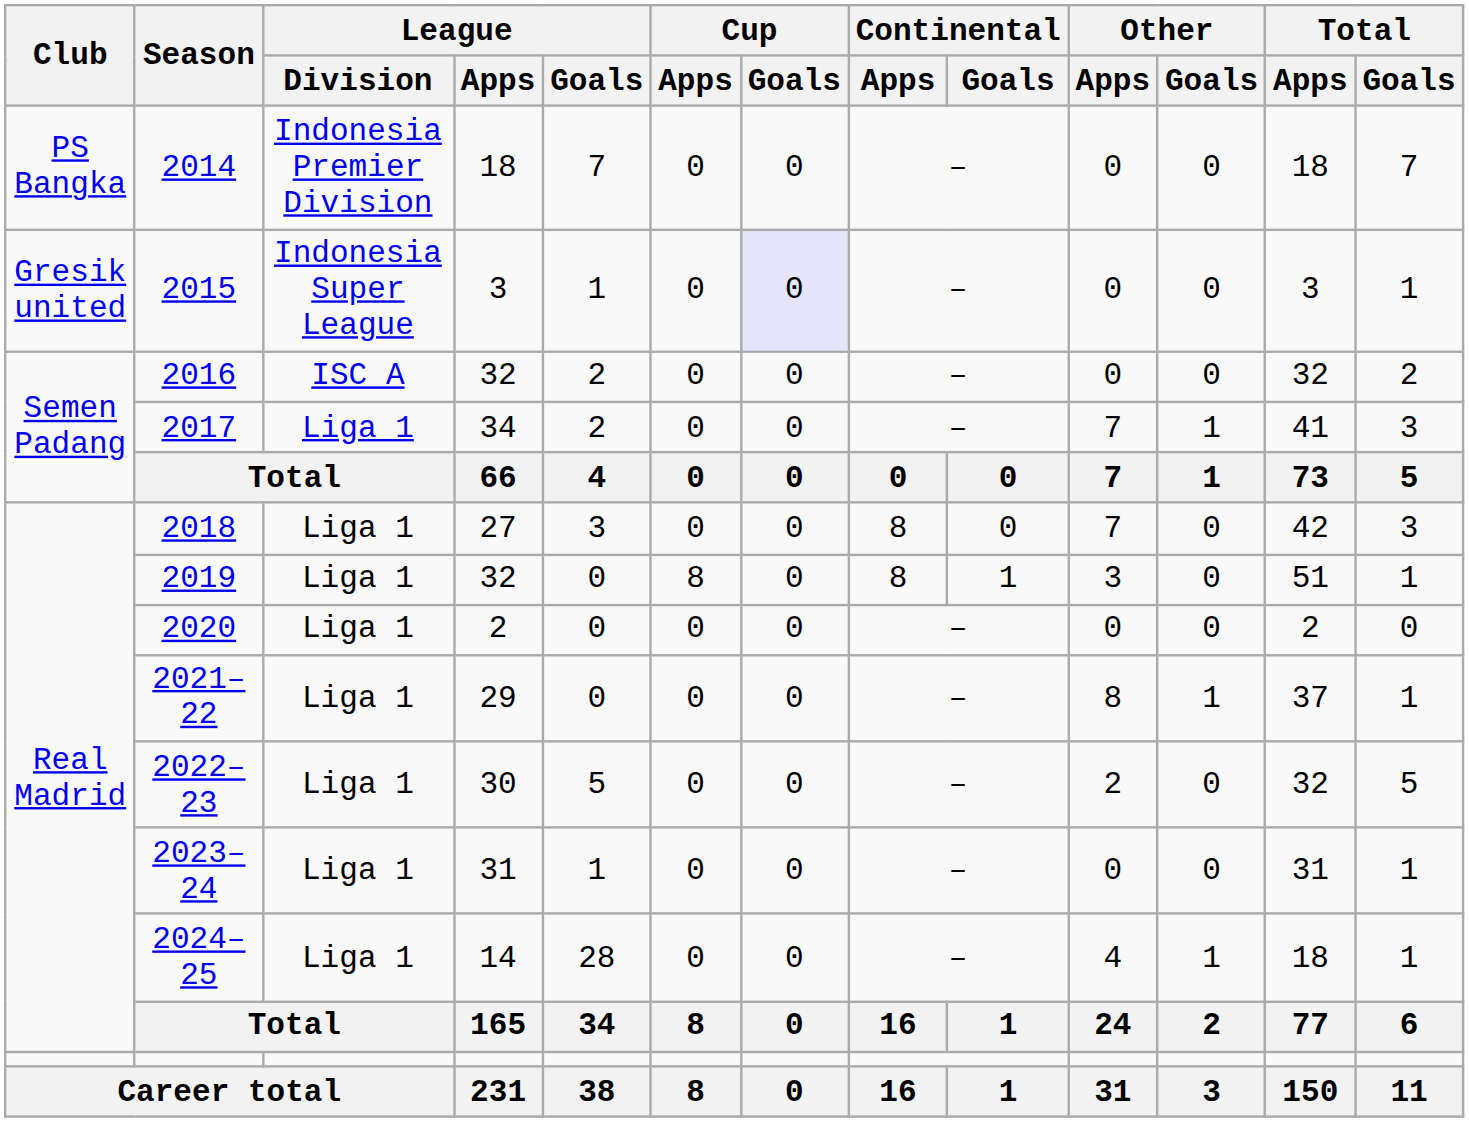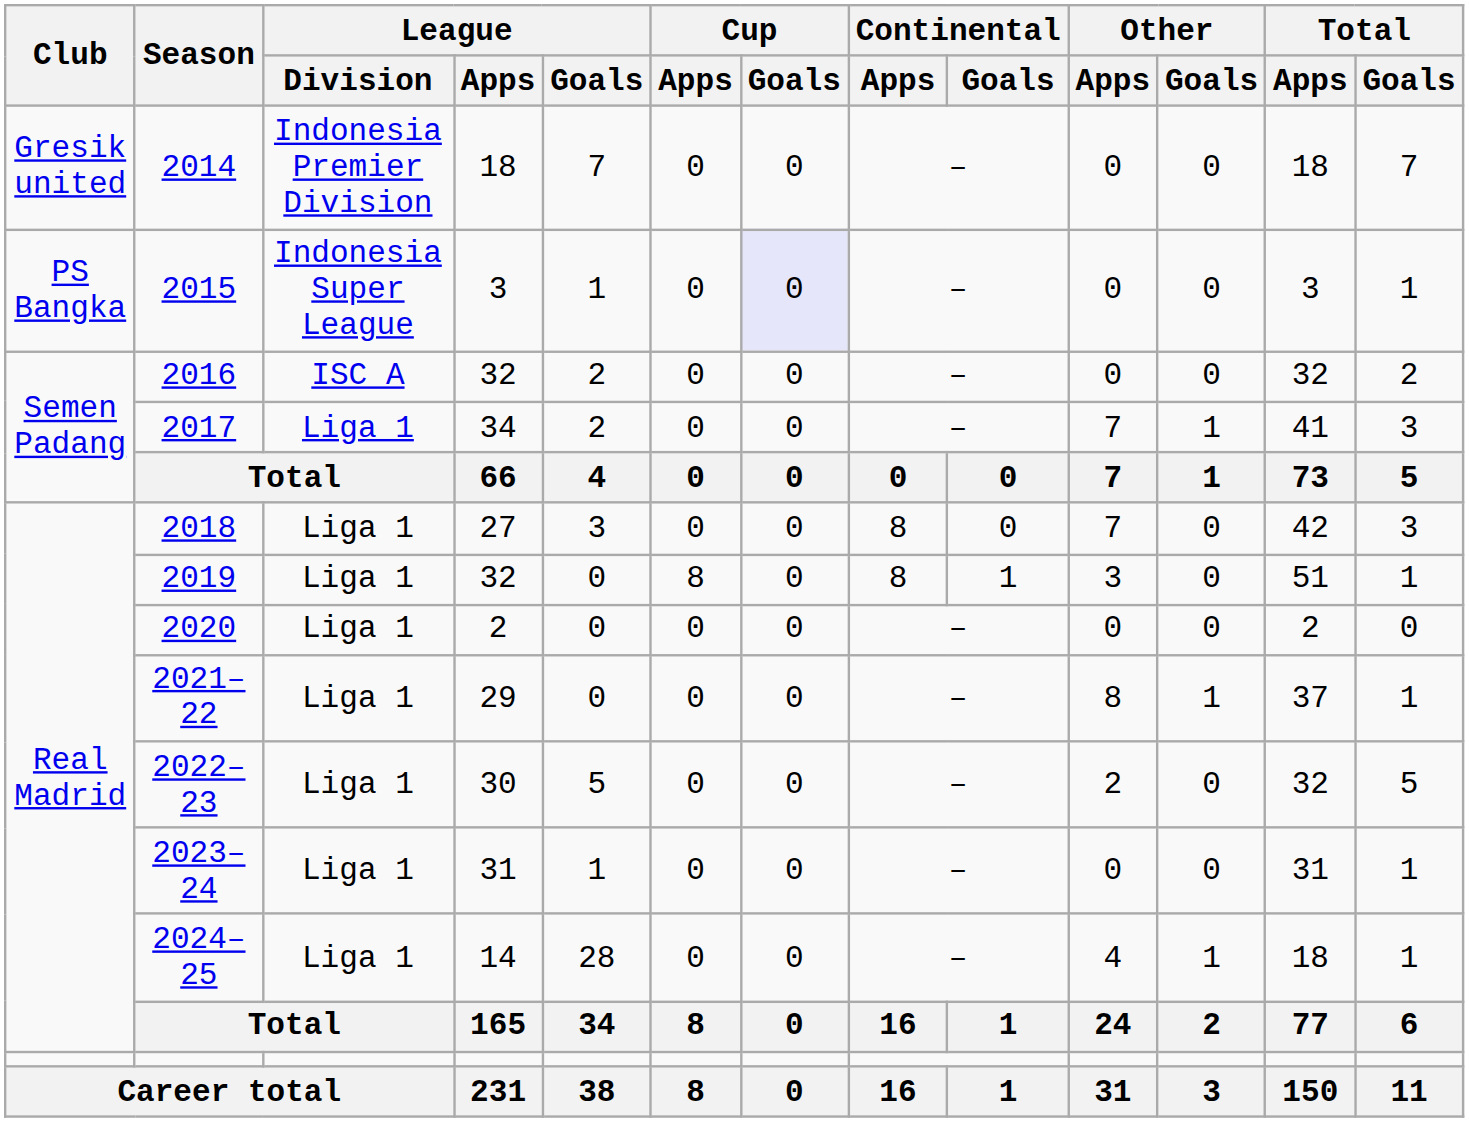2014 | Club: PS Bangka -> Gresik united
2015 | Club: Gresik united -> PS Bangka
